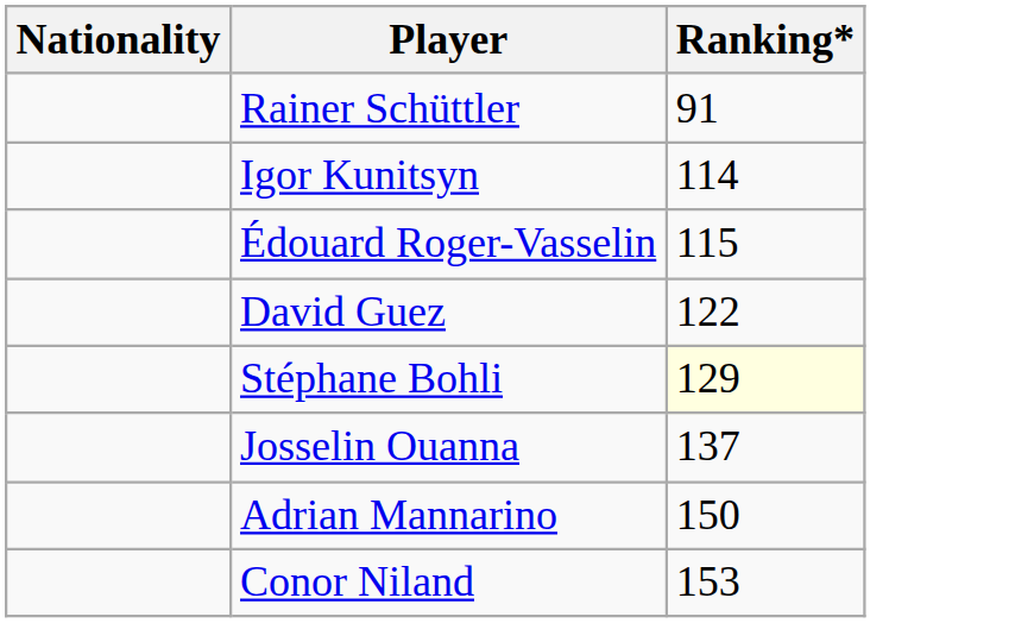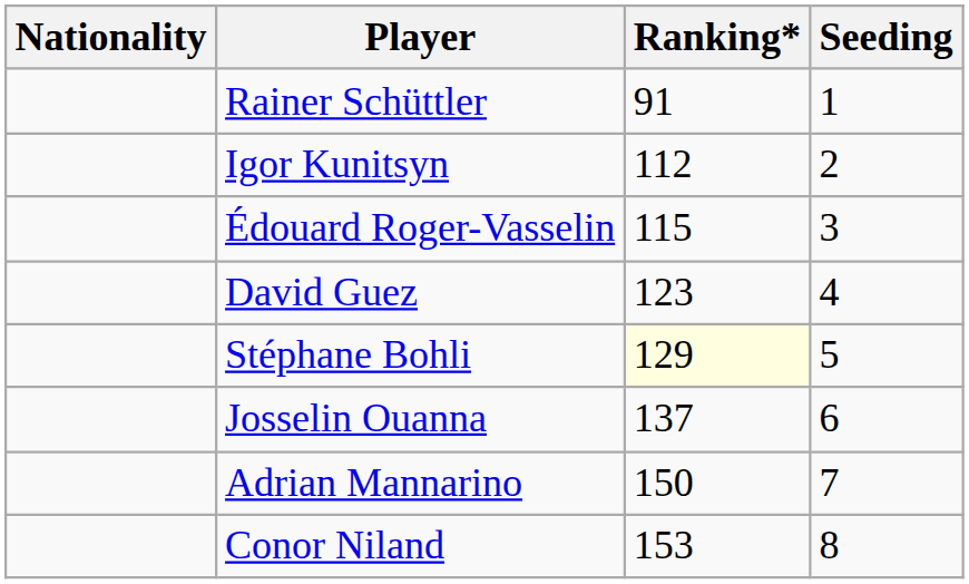+ column: Seeding | 1 | 2 | 3 | 4 | 5 | 6 | 7 | 8
Igor Kunitsyn | Ranking*: 114 -> 112
David Guez | Ranking*: 122 -> 123
